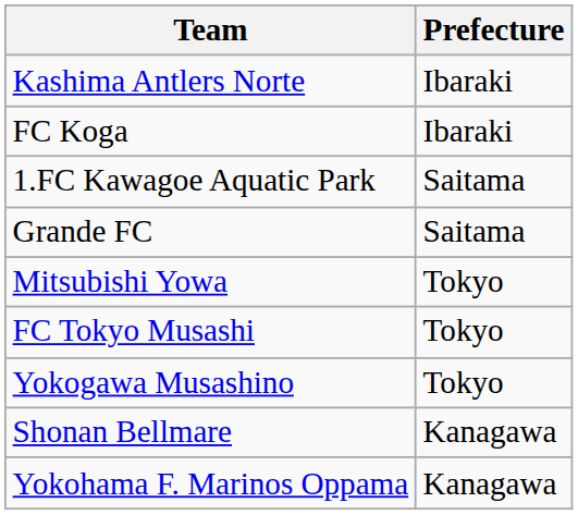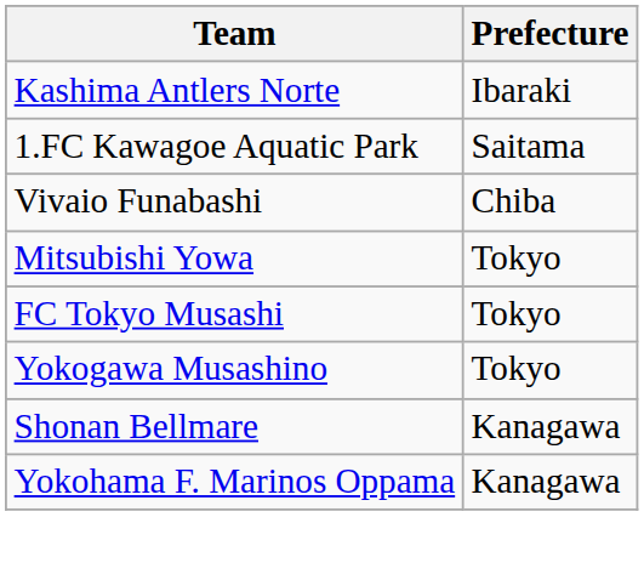- row: FC Koga | Ibaraki
- row: Grande FC | Saitama
+ row: Vivaio Funabashi | Chiba
